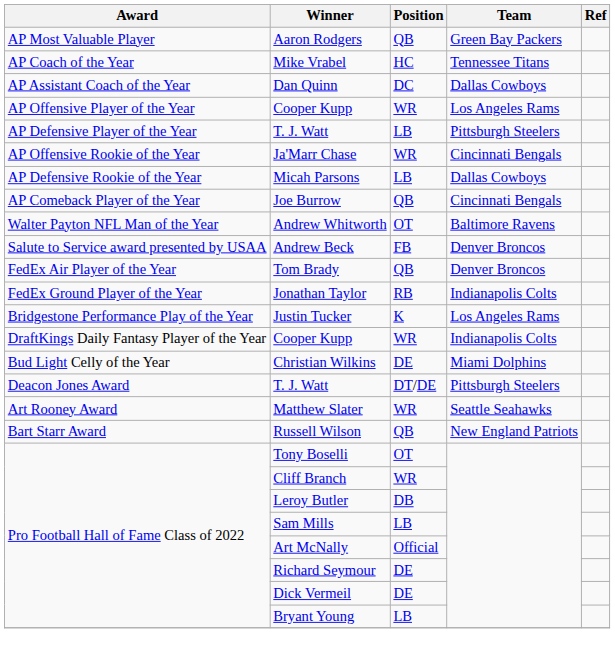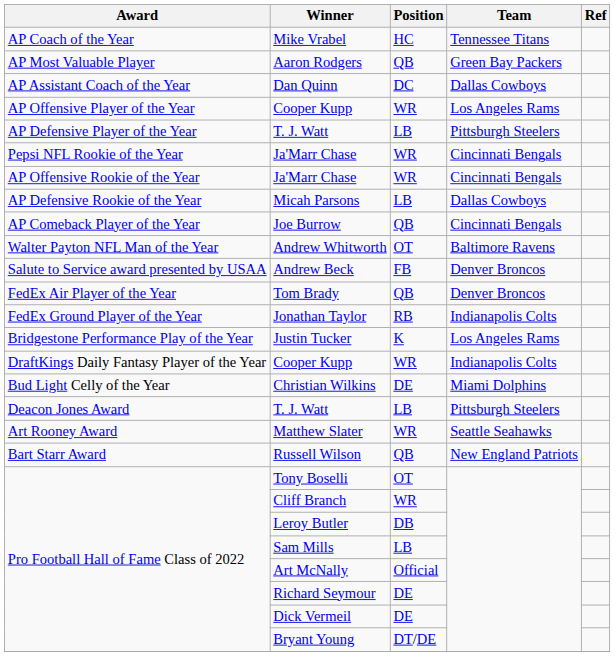rows swapped: Aaron Rodgers <-> Mike Vrabel
+ row: Pepsi NFL Rookie of the Year | Ja'Marr Chase | WR | Cincinnati Bengals
Deacon Jones Award / T. J. Watt | Position: DT/DE -> LB
Bryant Young | Position: LB -> DT/DE
